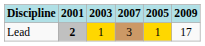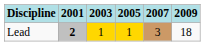columns swapped: 2005 <-> 2007
Lead | 2009: 17 -> 18
